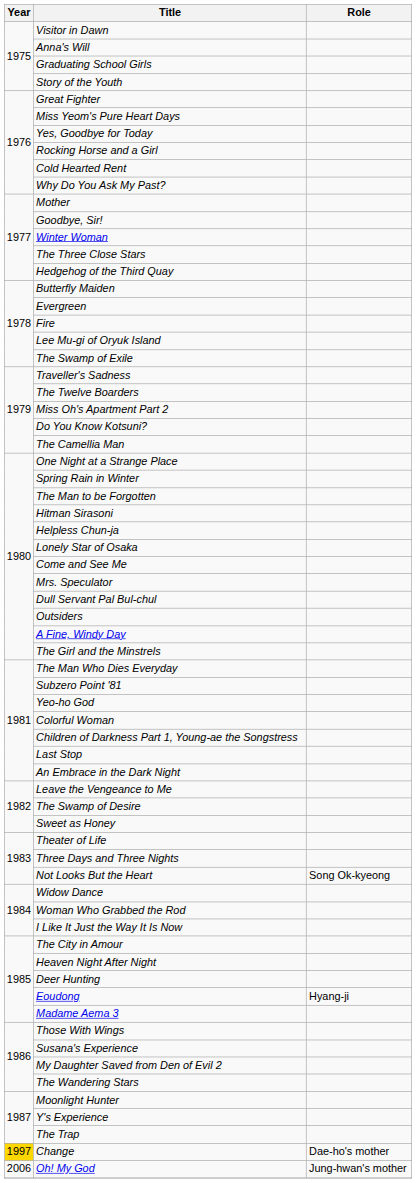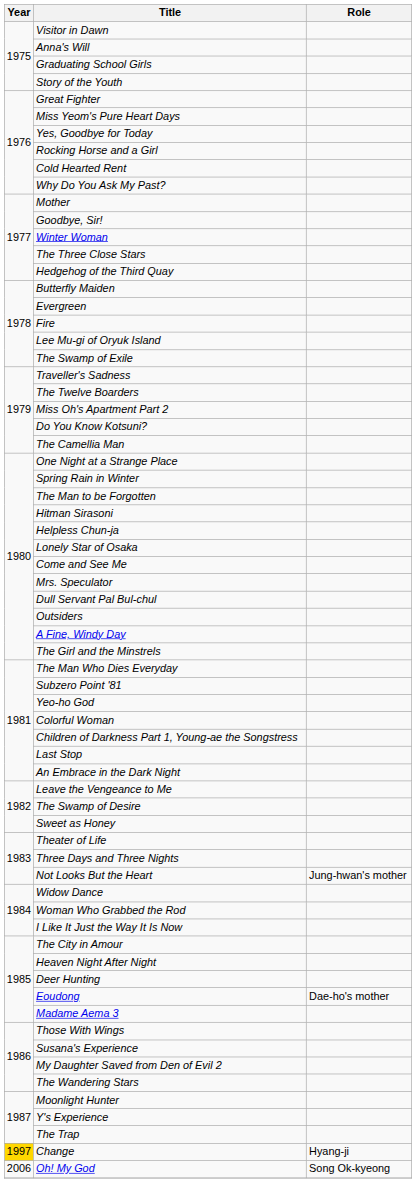Not Looks But the Heart | Role: Song Ok-kyeong -> Jung-hwan's mother
Eoudong | Role: Hyang-ji -> Dae-ho's mother
Change | Role: Dae-ho's mother -> Hyang-ji
Oh! My God | Role: Jung-hwan's mother -> Song Ok-kyeong
